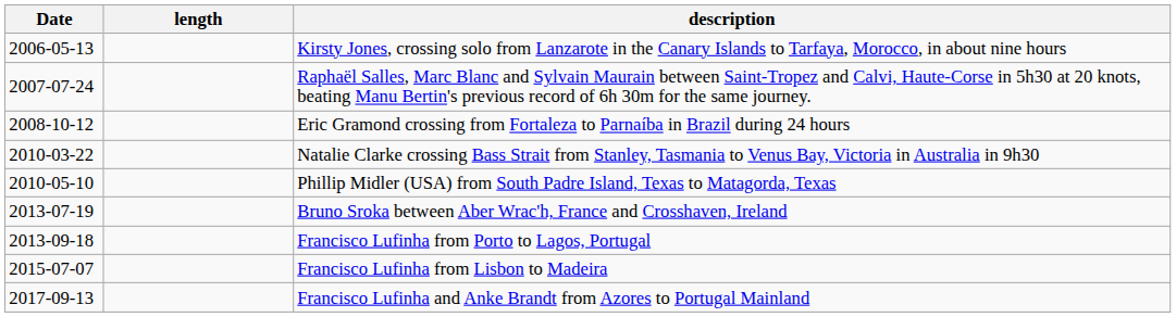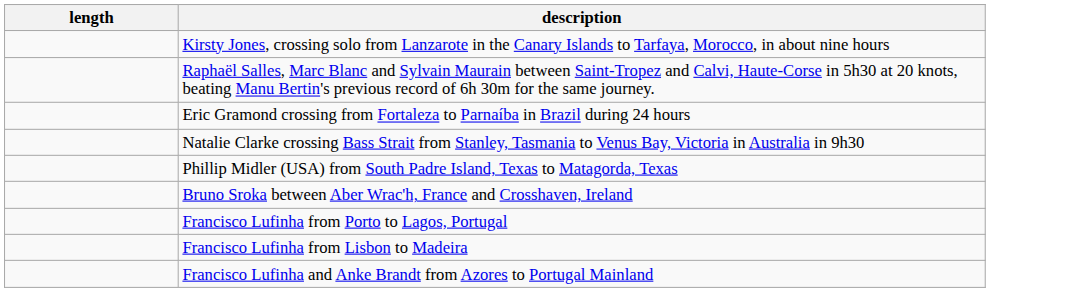- column: Date | 2006-05-13 | 2007-07-24 | 2008-10-12 | 2010-03-22 | 2010-05-10 | 2013-07-19 | 2013-09-18 | 2015-07-07 | 2017-09-13
